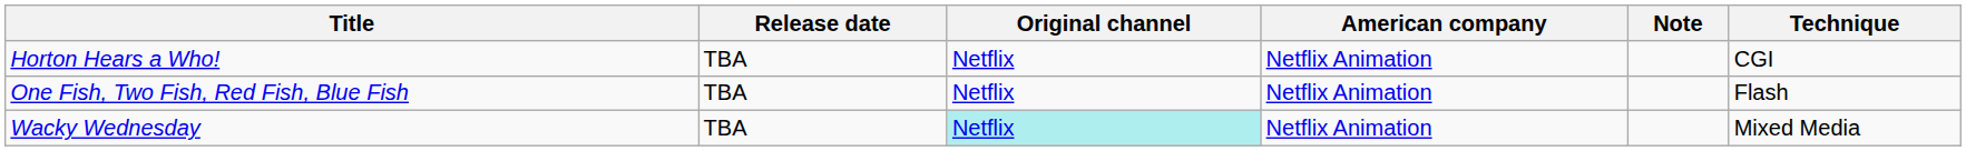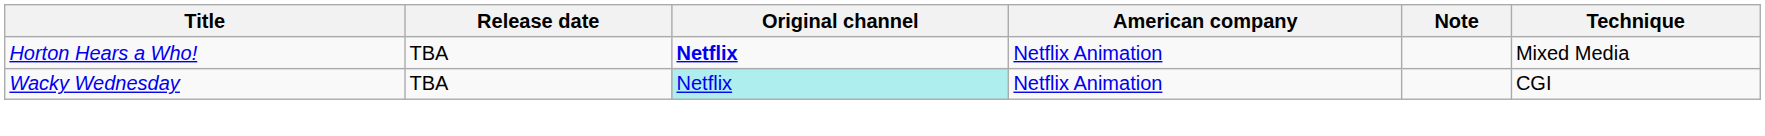Horton Hears a Who! | Original channel: normal -> bold
Horton Hears a Who! | Technique: CGI -> Mixed Media
- row: One Fish, Two Fish, Red Fish, Blue Fish | TBA | Netflix | Netflix Animation | Flash
Wacky Wednesday | Technique: Mixed Media -> CGI
